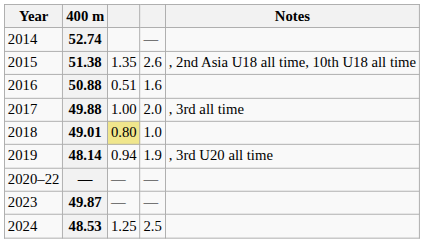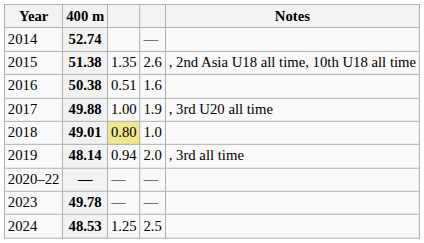2016 | 400 m: 50.88 -> 50.38
2017 | column 4: 2.0 -> 1.9
2017 | Notes: , 3rd all time -> , 3rd U20 all time
2019 | column 4: 1.9 -> 2.0
2019 | Notes: , 3rd U20 all time -> , 3rd all time
2023 | 400 m: 49.87 -> 49.78
